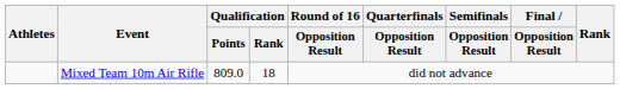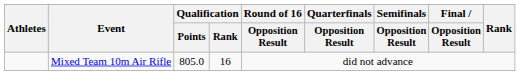Mixed Team 10m Air Rifle | Qualification / Points: 809.0 -> 805.0
Mixed Team 10m Air Rifle | Qualification / Rank: 18 -> 16
